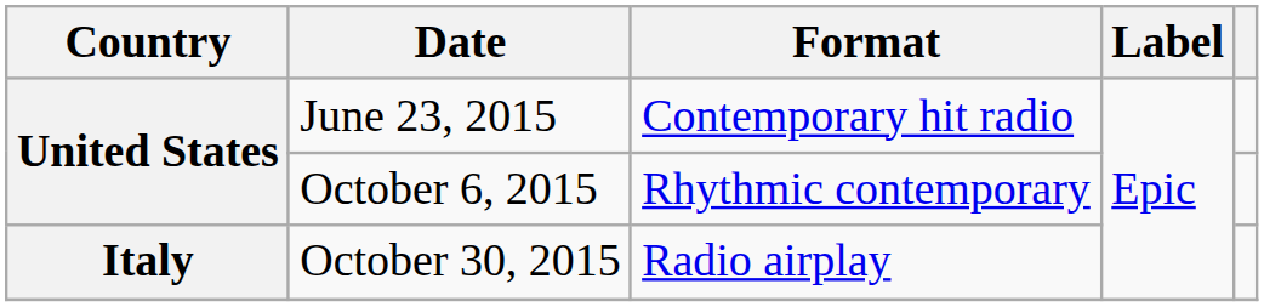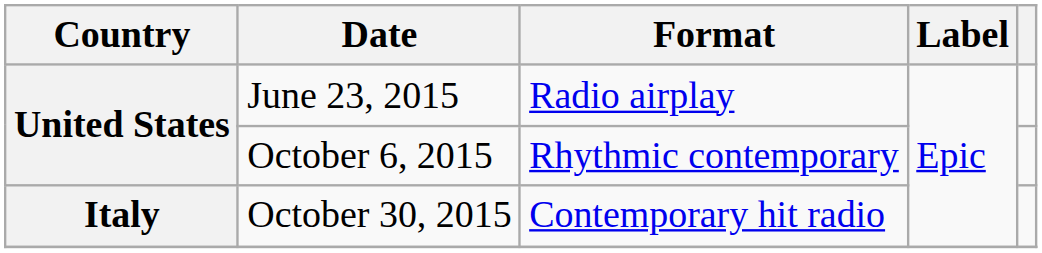June 23, 2015 | Format: Contemporary hit radio -> Radio airplay
October 30, 2015 | Format: Radio airplay -> Contemporary hit radio
